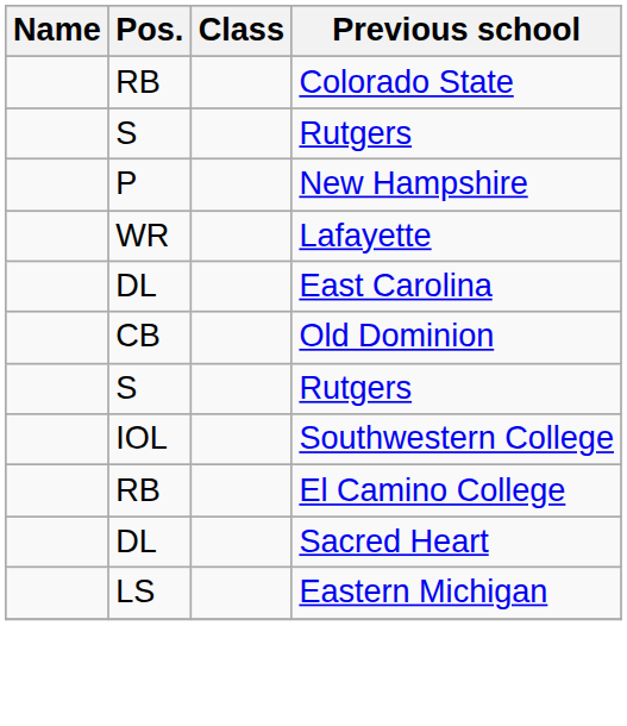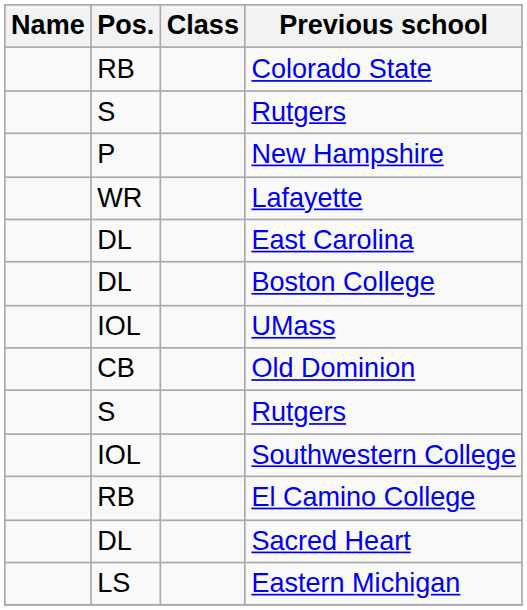+ row: DL | Boston College
+ row: IOL | UMass
